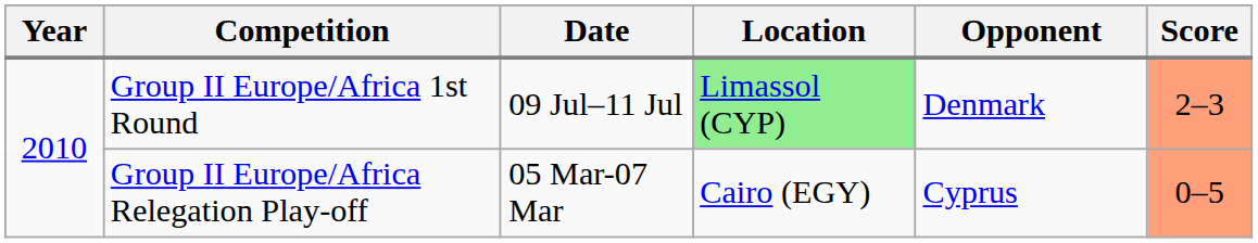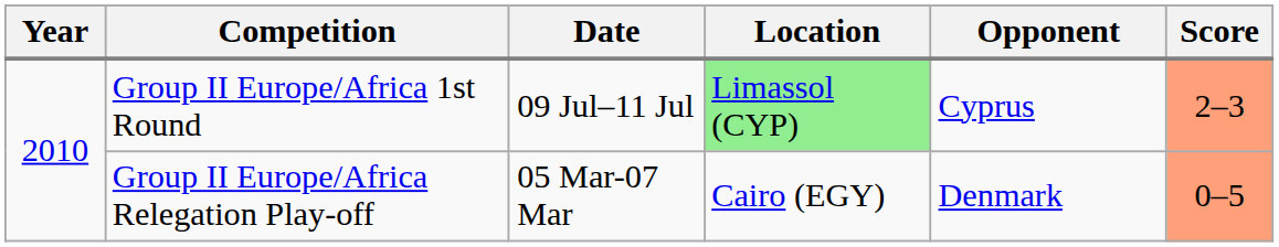Group II Europe/Africa 1st Round | Opponent: Denmark -> Cyprus
Group II Europe/Africa Relegation Play-off | Opponent: Cyprus -> Denmark
